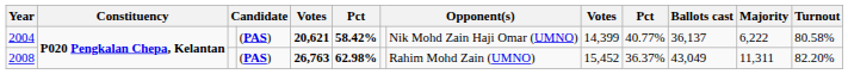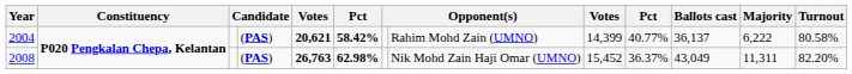2004 | column 8: Nik Mohd Zain Haji Omar (UMNO) -> Rahim Mohd Zain (UMNO)
2008 | column 8: Rahim Mohd Zain (UMNO) -> Nik Mohd Zain Haji Omar (UMNO)
